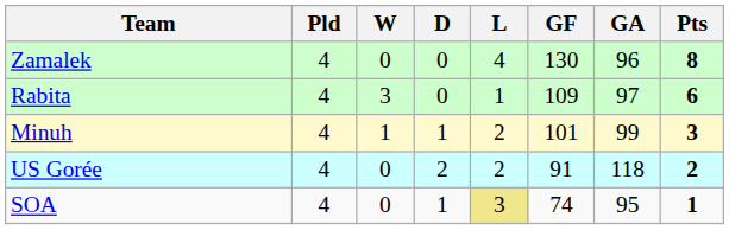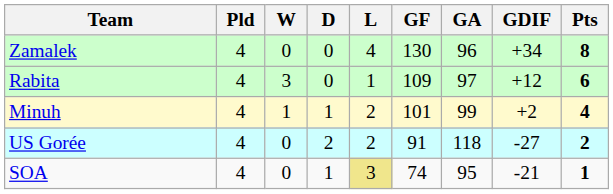+ column: GDIF | +34 | +12 | +2 | -27 | -21
Minuh | Pts: 3 -> 4
